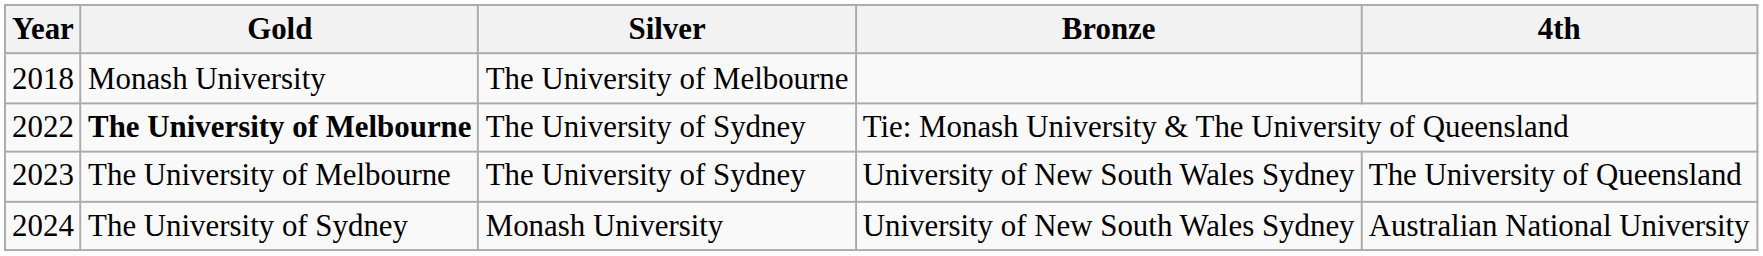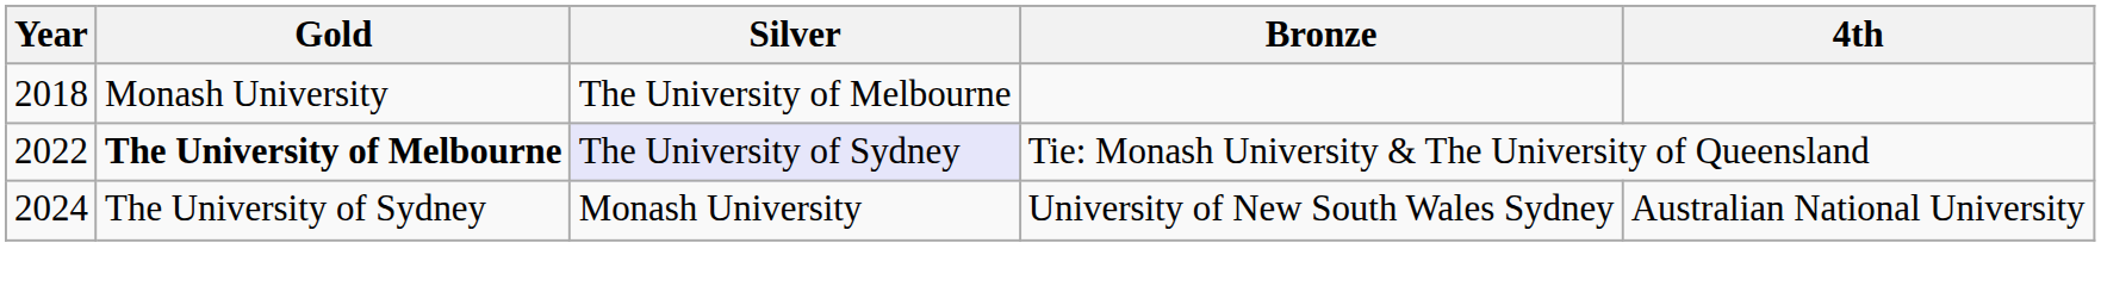2022 | Silver: no background -> lavender background
- row: 2023 | The University of Melbourne | The University of Sydney | University of New South Wales Sydney | The University of Queensland
